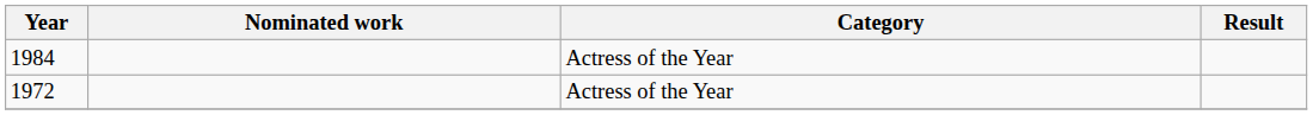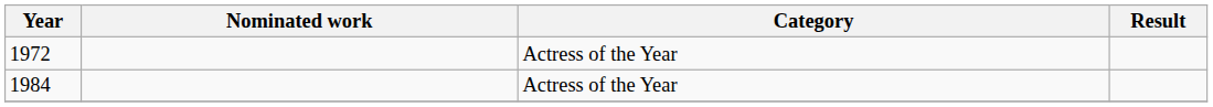rows swapped: 1984 <-> 1972
